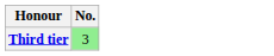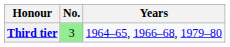+ column: Years | 1964–65, 1966–68, 1979–80
